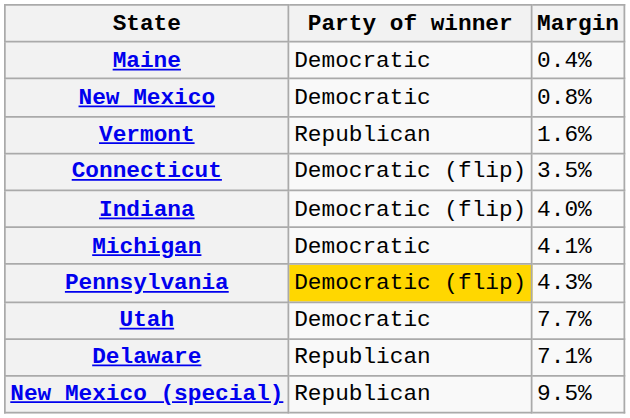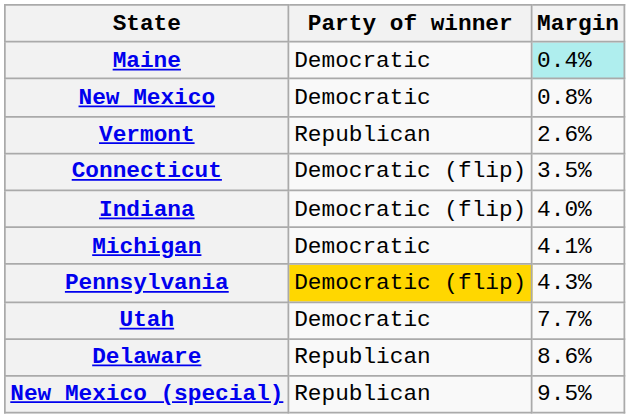Maine | Margin: no background -> paleturquoise background
Vermont | Margin: 1.6% -> 2.6%
Delaware | Margin: 7.1% -> 8.6%
